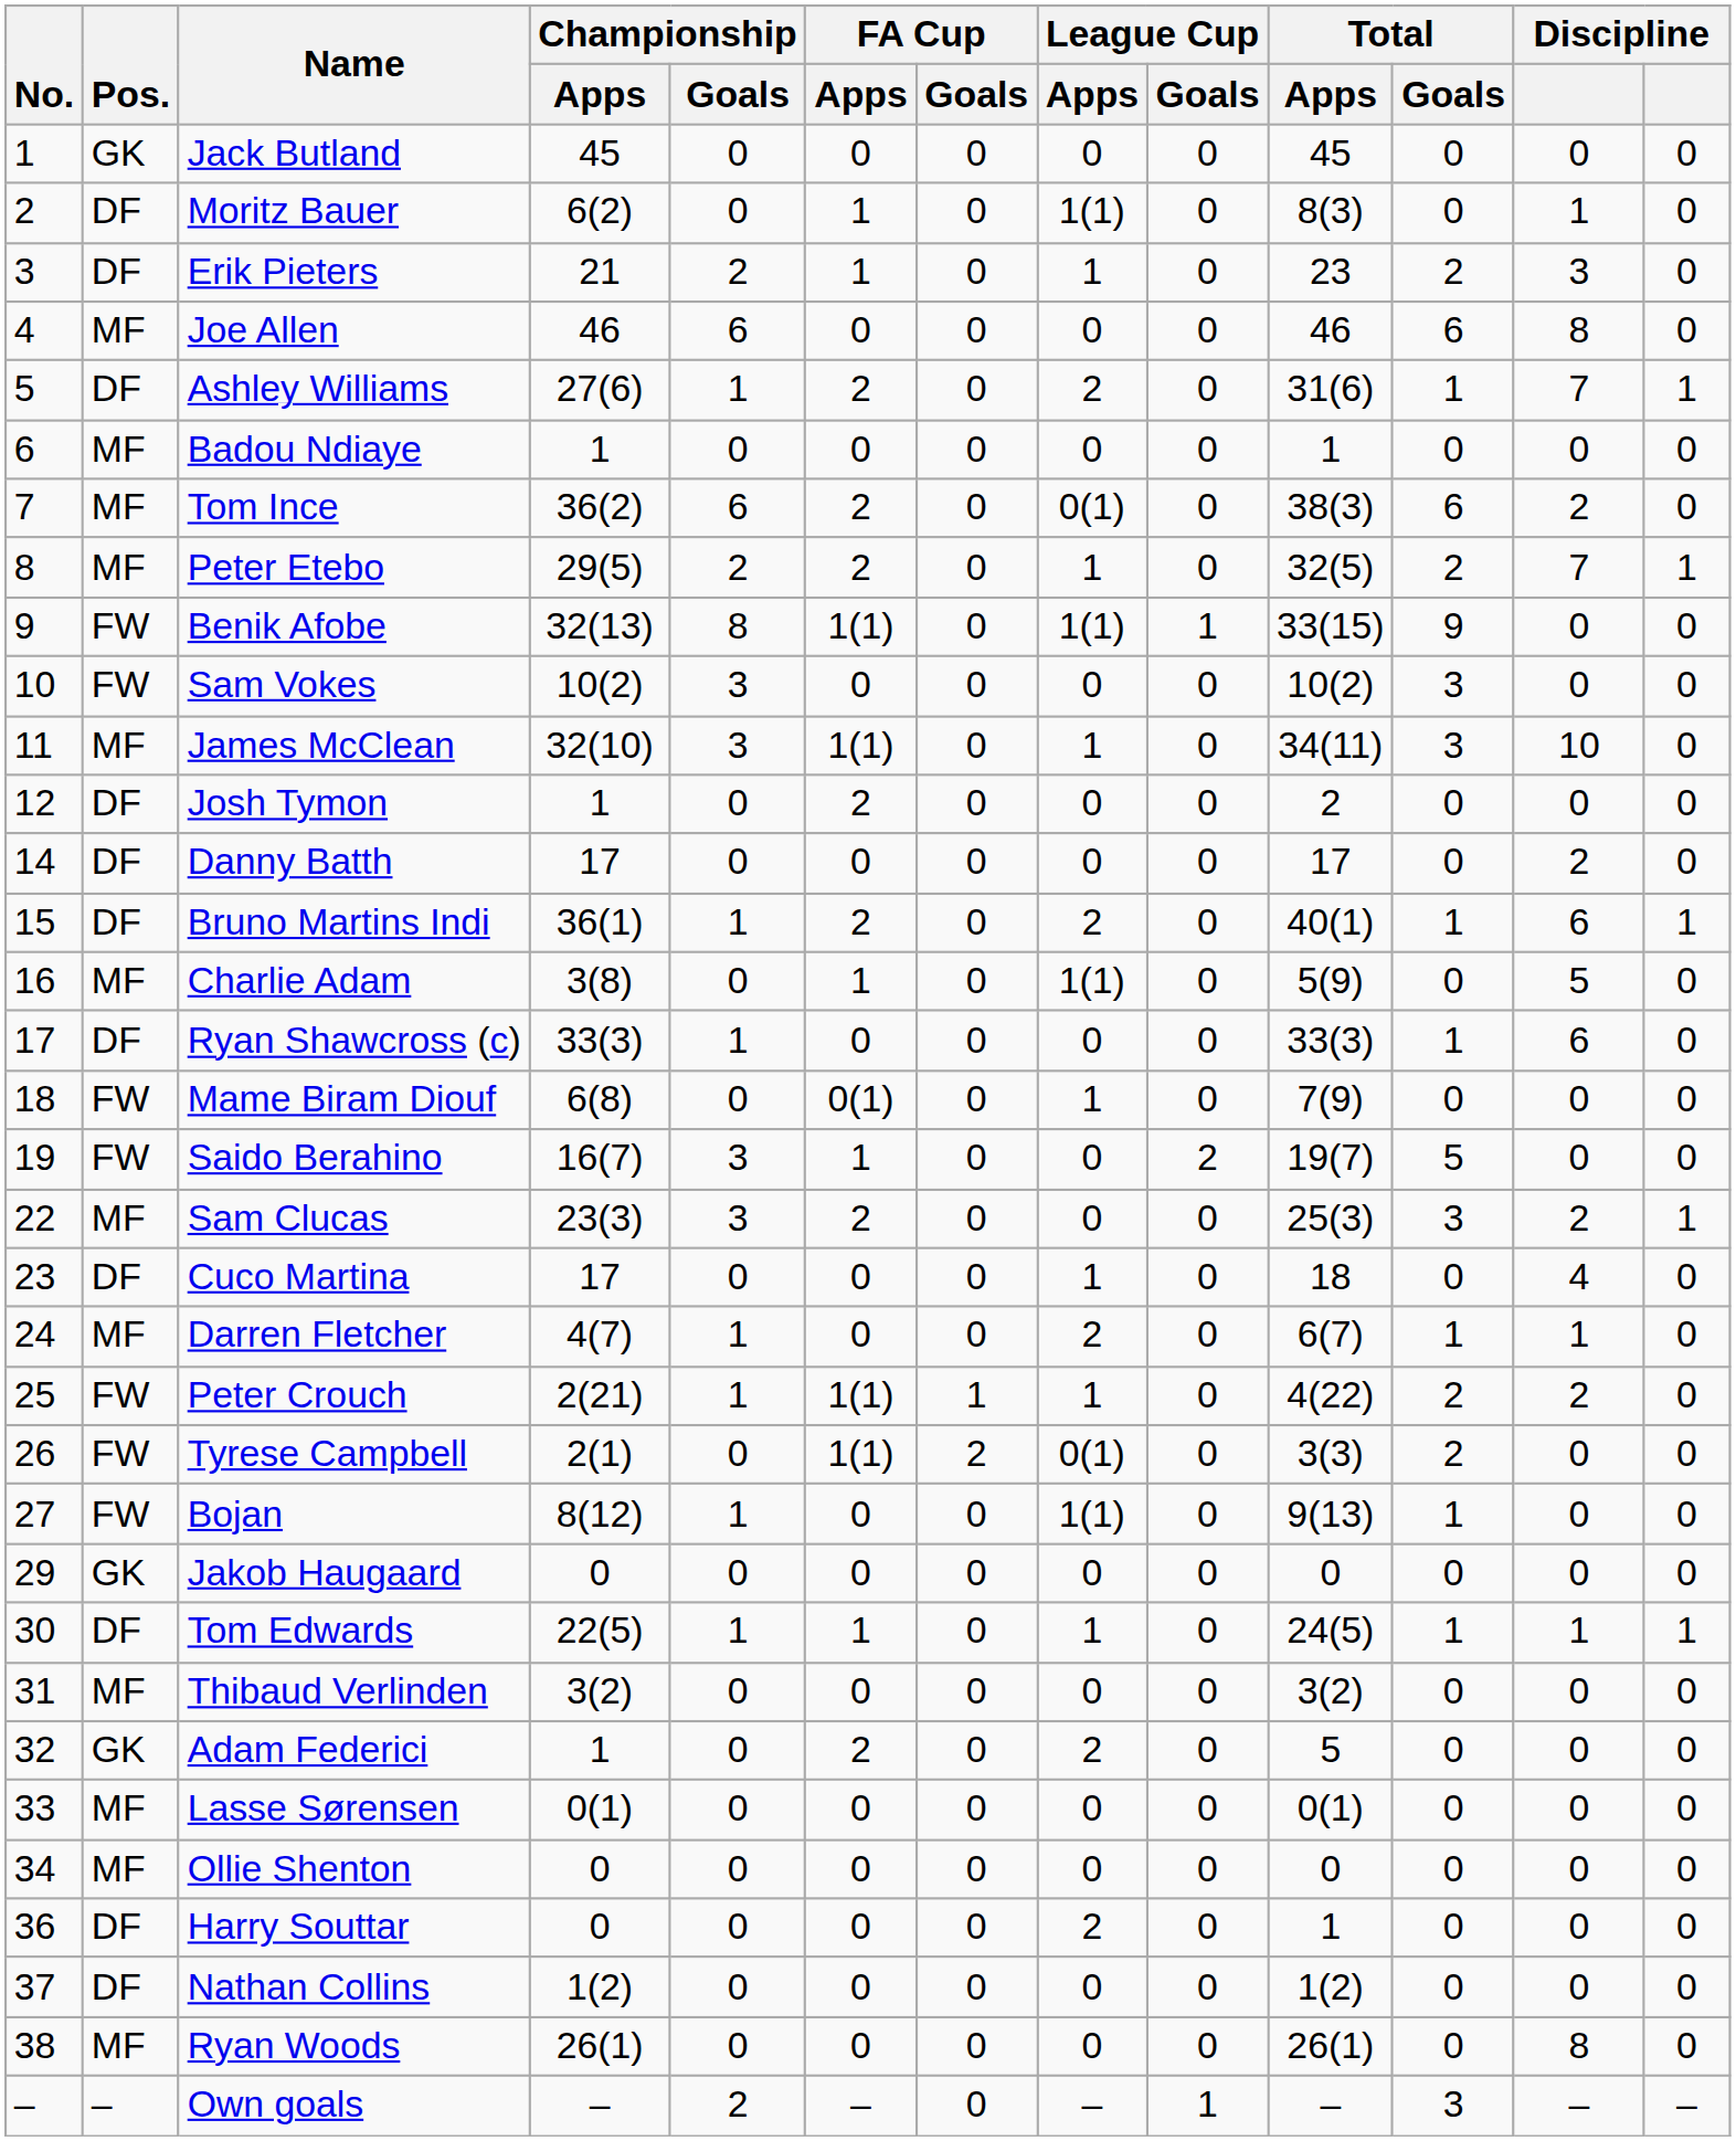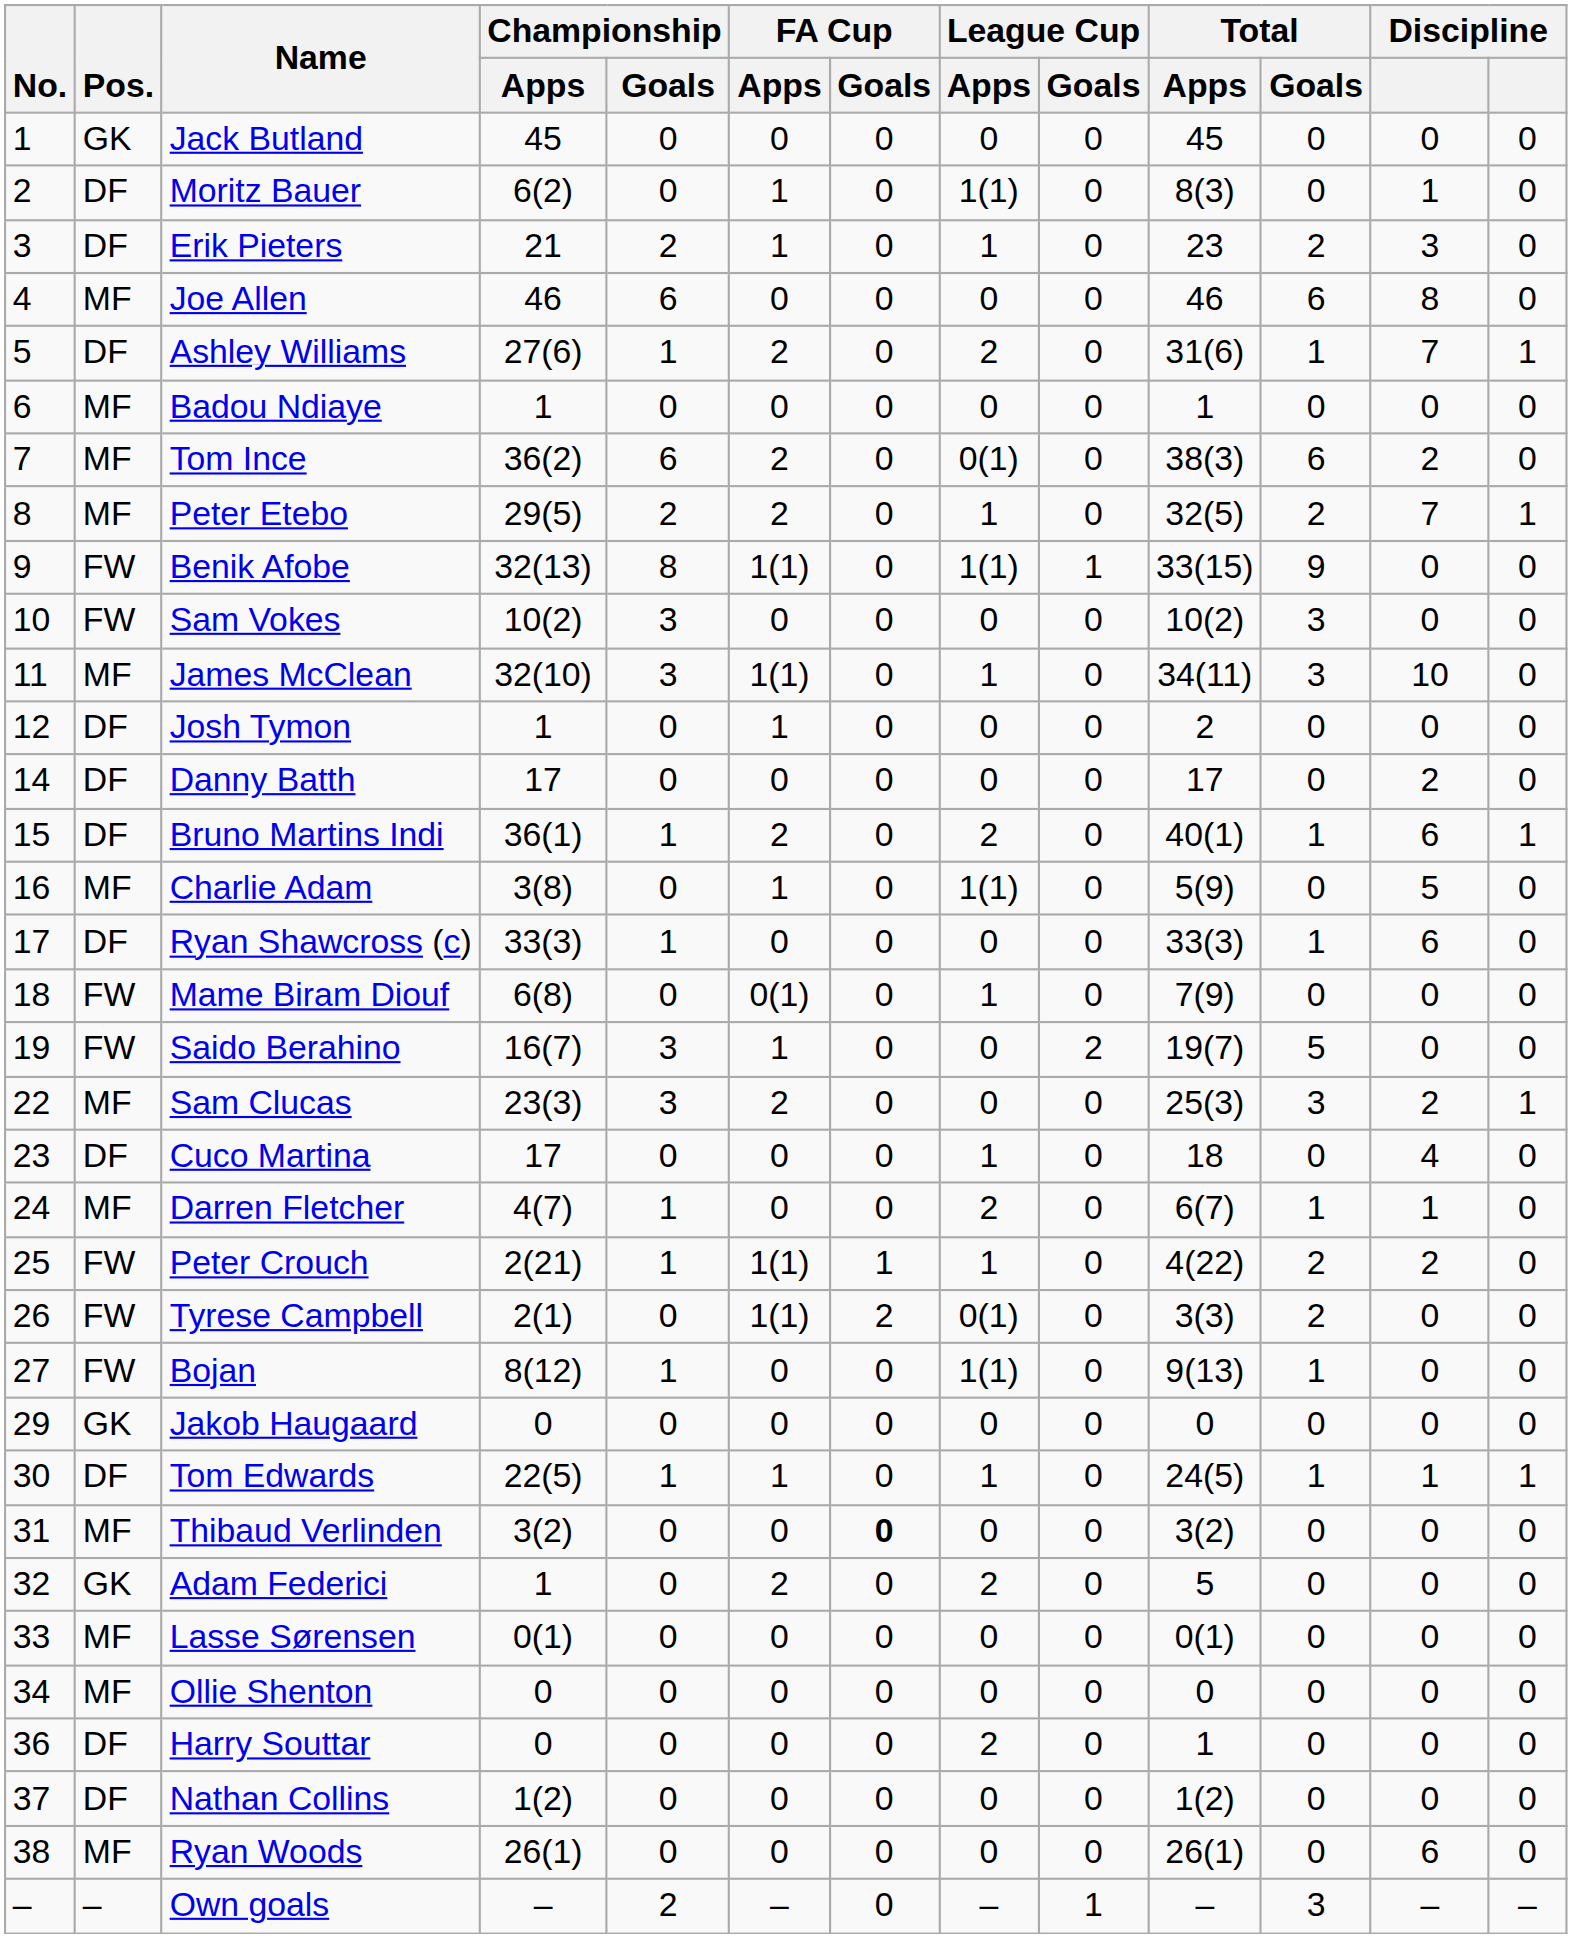Josh Tymon | FA Cup / Apps: 2 -> 1
Thibaud Verlinden | FA Cup / Goals: normal -> bold
Ryan Woods | column 12: 8 -> 6
